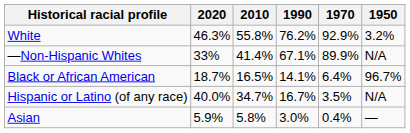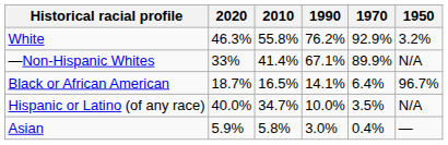Hispanic or Latino (of any race) | 1990: 16.7% -> 10.0%
